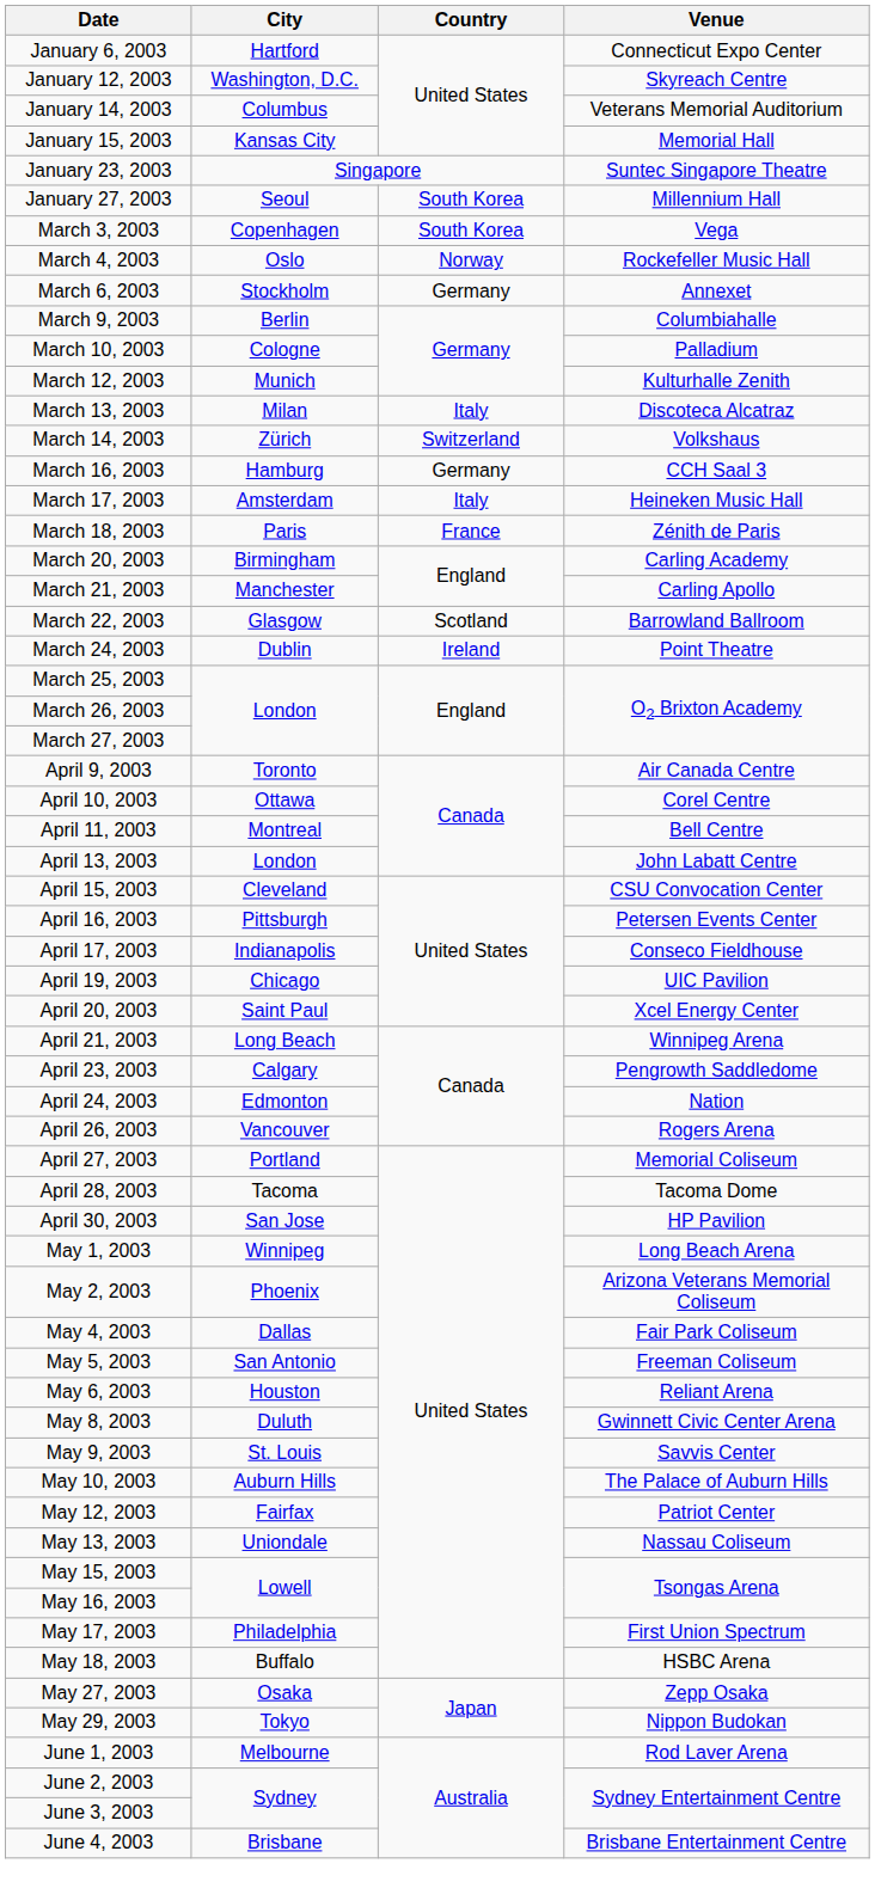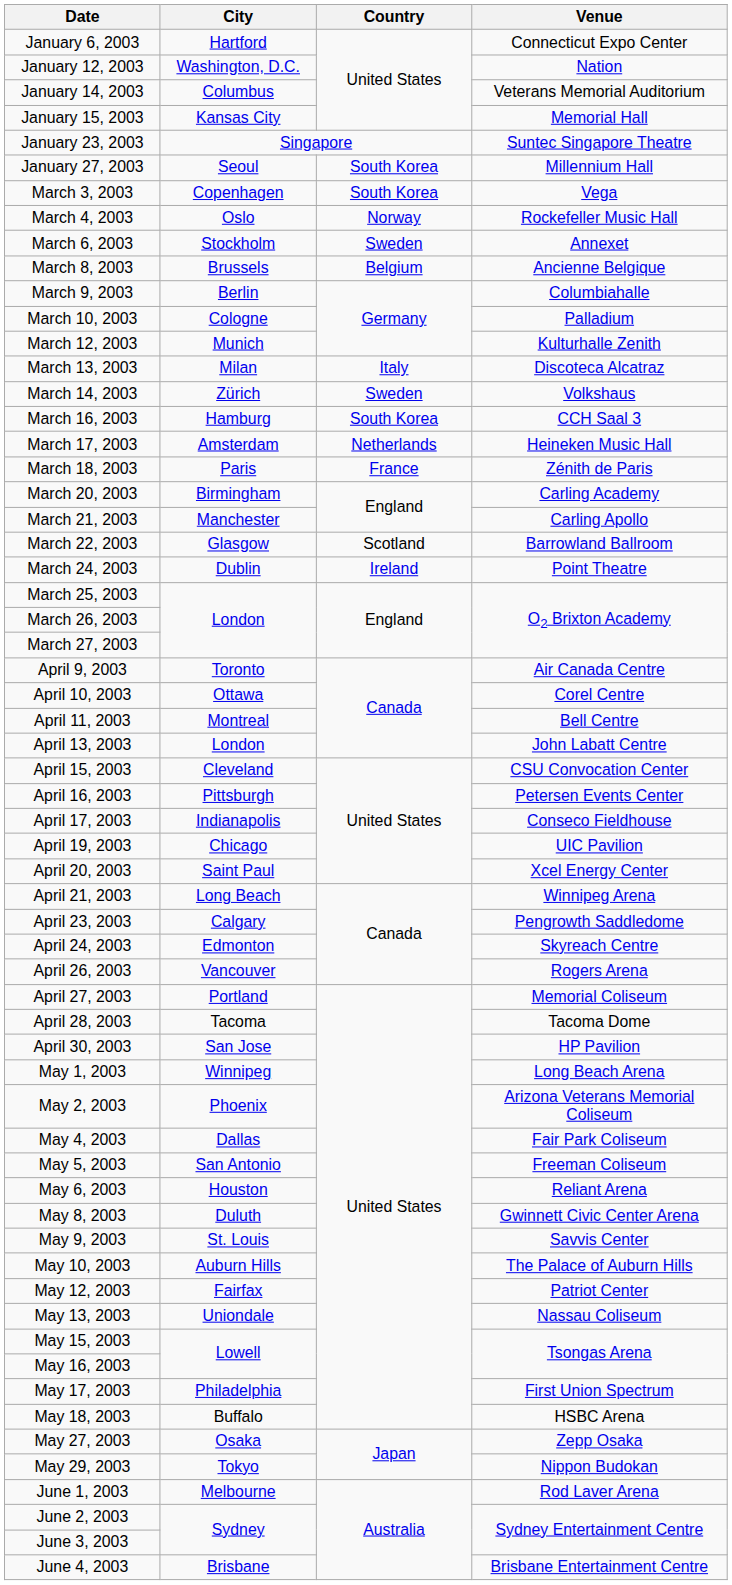January 12, 2003 | Venue: Skyreach Centre -> Nation
March 6, 2003 | Country: Germany -> Sweden
+ row: March 8, 2003 | Brussels | Belgium | Ancienne Belgique
March 14, 2003 | Country: Switzerland -> Sweden
March 16, 2003 | Country: Germany -> South Korea
March 17, 2003 | Country: Italy -> Netherlands
April 24, 2003 | Venue: Nation -> Skyreach Centre
